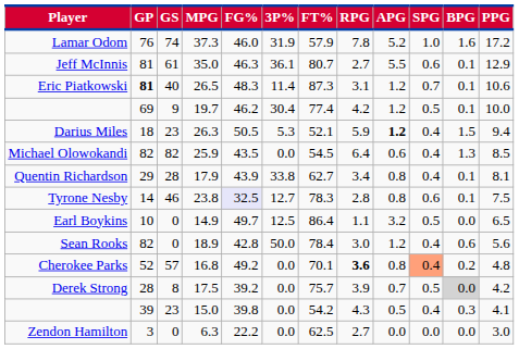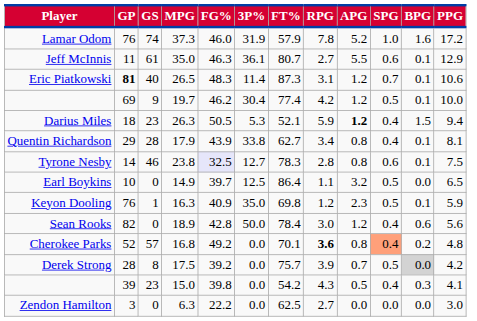Jeff McInnis | GP: 81 -> 11
- row: Michael Olowokandi | 82 | 82 | 25.9 | 43.5 | 0.0 | 54.5 | 6.4 | 0.6 | 0.4 | 1.3 | 8.5
Earl Boykins | FG%: 49.7 -> 39.7
+ row: Keyon Dooling | 76 | 1 | 16.3 | 40.9 | 35.0 | 69.8 | 1.2 | 2.3 | 0.5 | 0.1 | 5.9
